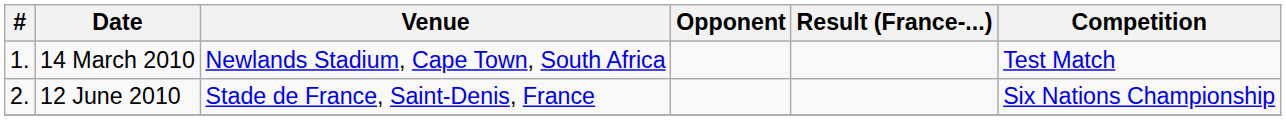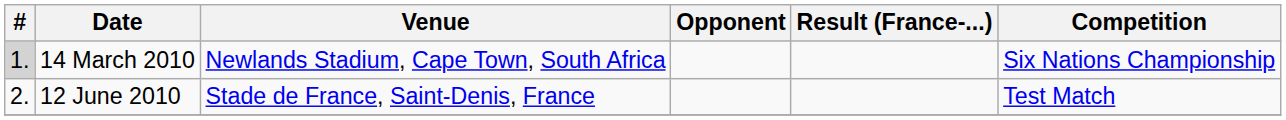14 March 2010 | #: no background -> lightgrey background
14 March 2010 | Competition: Test Match -> Six Nations Championship
12 June 2010 | Competition: Six Nations Championship -> Test Match
